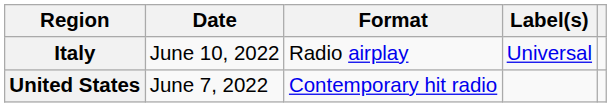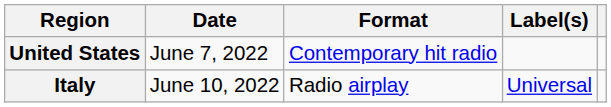rows swapped: United States <-> Italy
